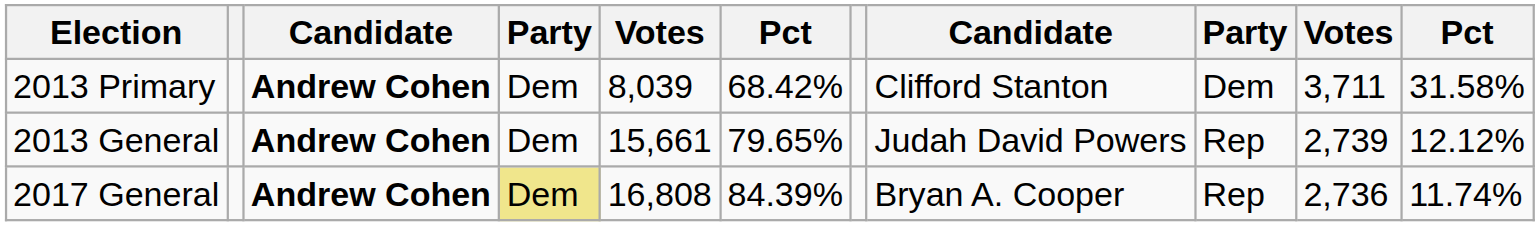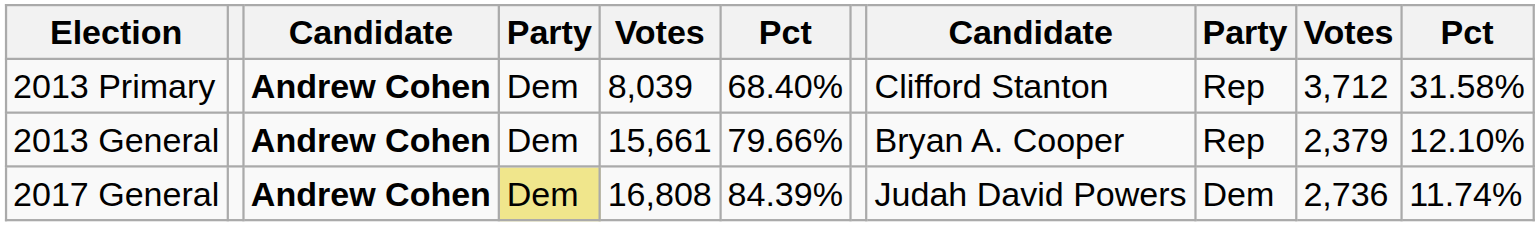2013 Primary | column 6: 68.42% -> 68.40%
2013 Primary | column 9: Dem -> Rep
2013 Primary | column 10: 3,711 -> 3,712
2013 General | column 6: 79.65% -> 79.66%
2013 General | column 8: Judah David Powers -> Bryan A. Cooper
2013 General | column 10: 2,739 -> 2,379
2013 General | column 11: 12.12% -> 12.10%
2017 General | column 8: Bryan A. Cooper -> Judah David Powers
2017 General | column 9: Rep -> Dem
